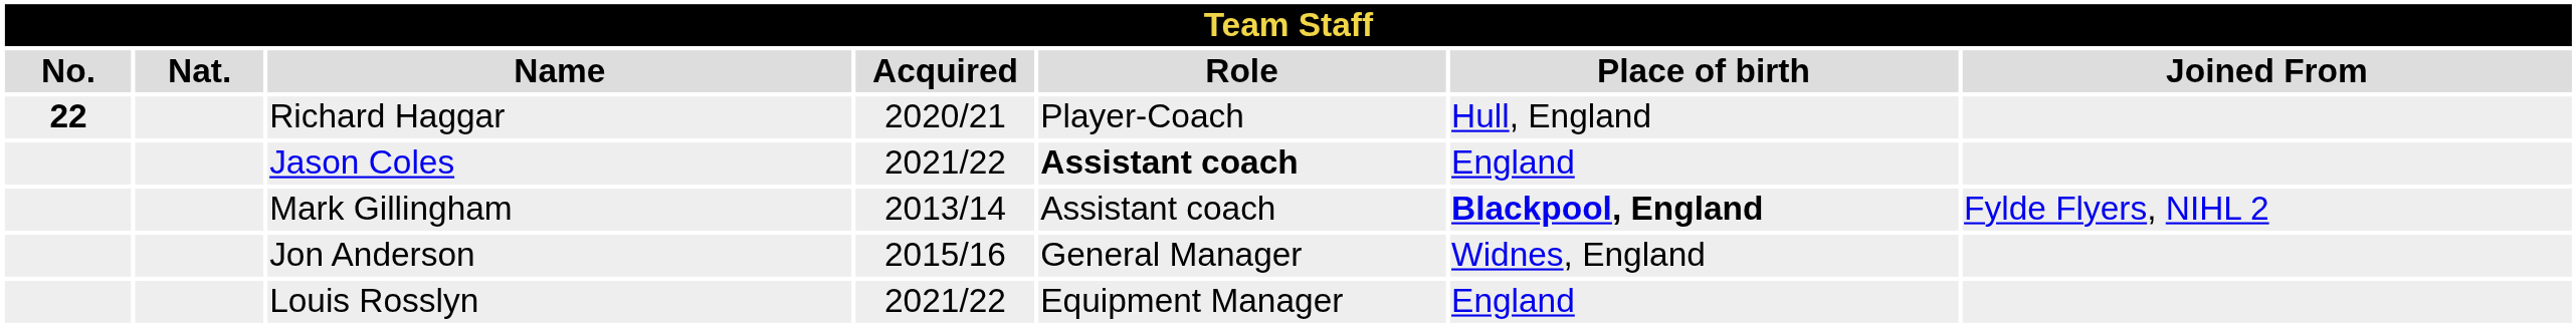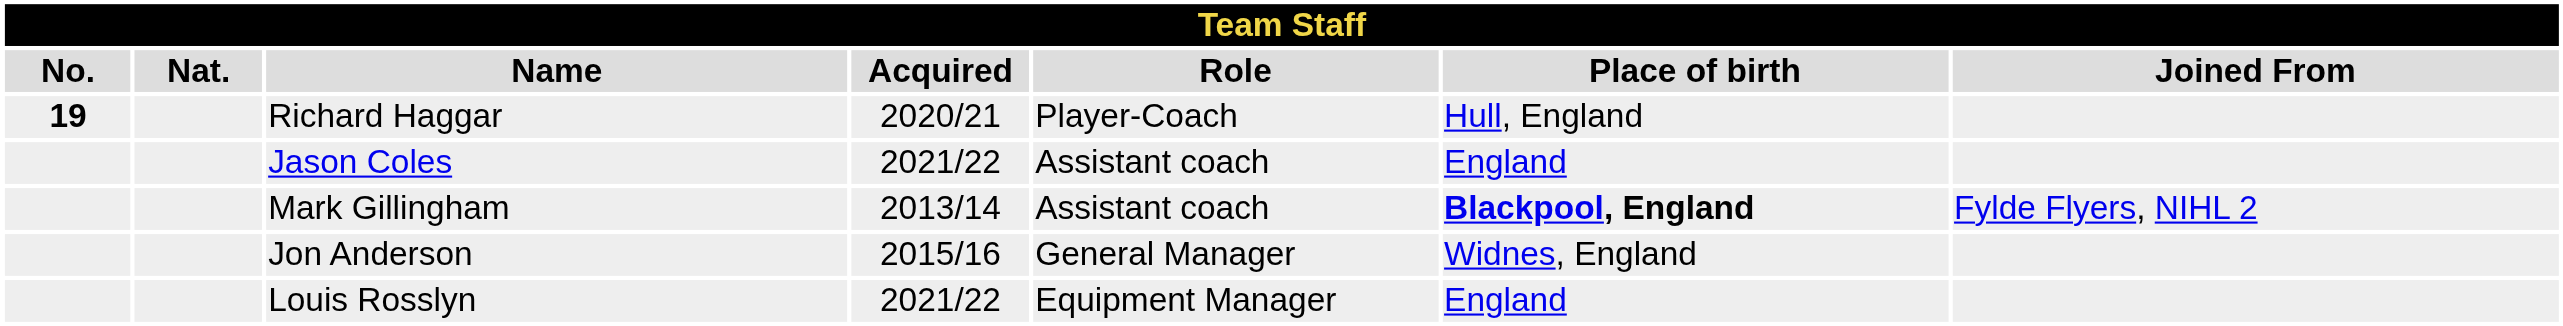Richard Haggar | No.: 22 -> 19
Jason Coles | Role: bold -> normal
